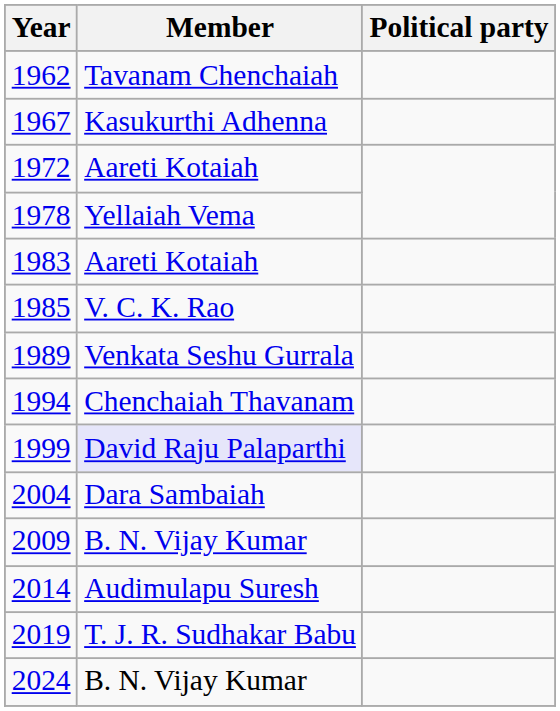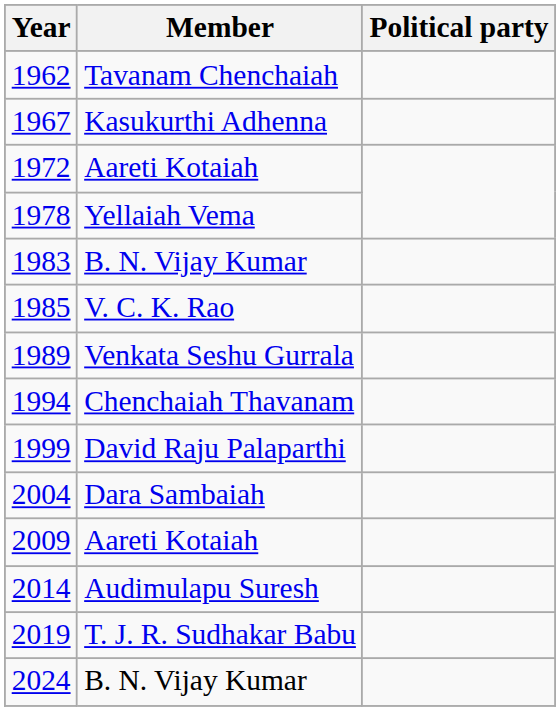1983 | Member: Aareti Kotaiah -> B. N. Vijay Kumar
1999 | Member: lavender background -> no background
2009 | Member: B. N. Vijay Kumar -> Aareti Kotaiah
